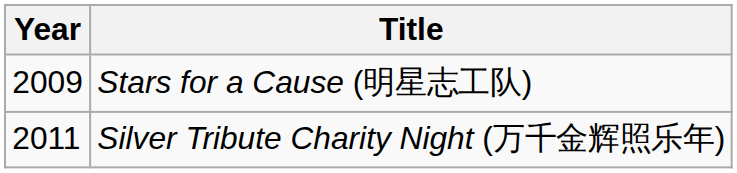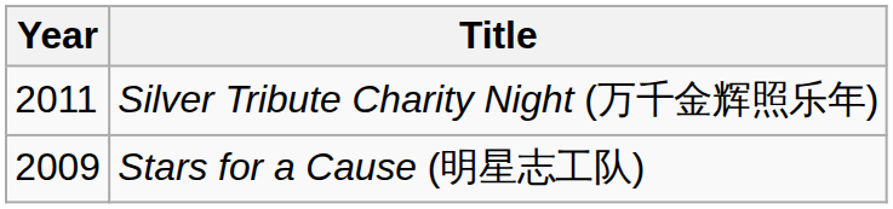rows swapped: Stars for a Cause (明星志工队) <-> Silver Tribute Charity Night (万千金辉照乐年)
